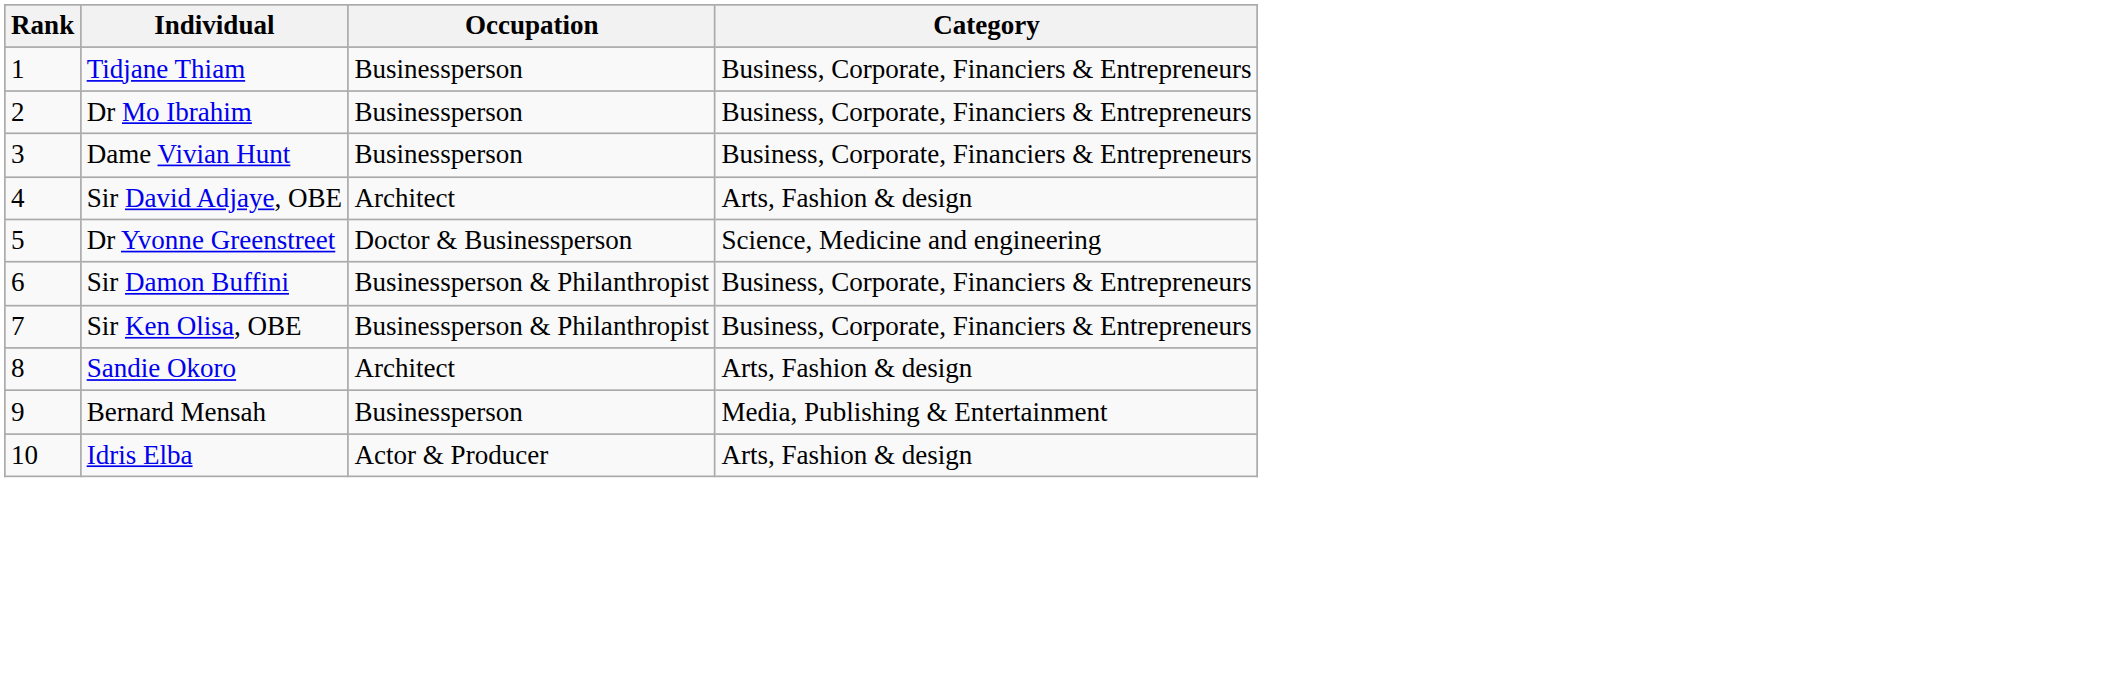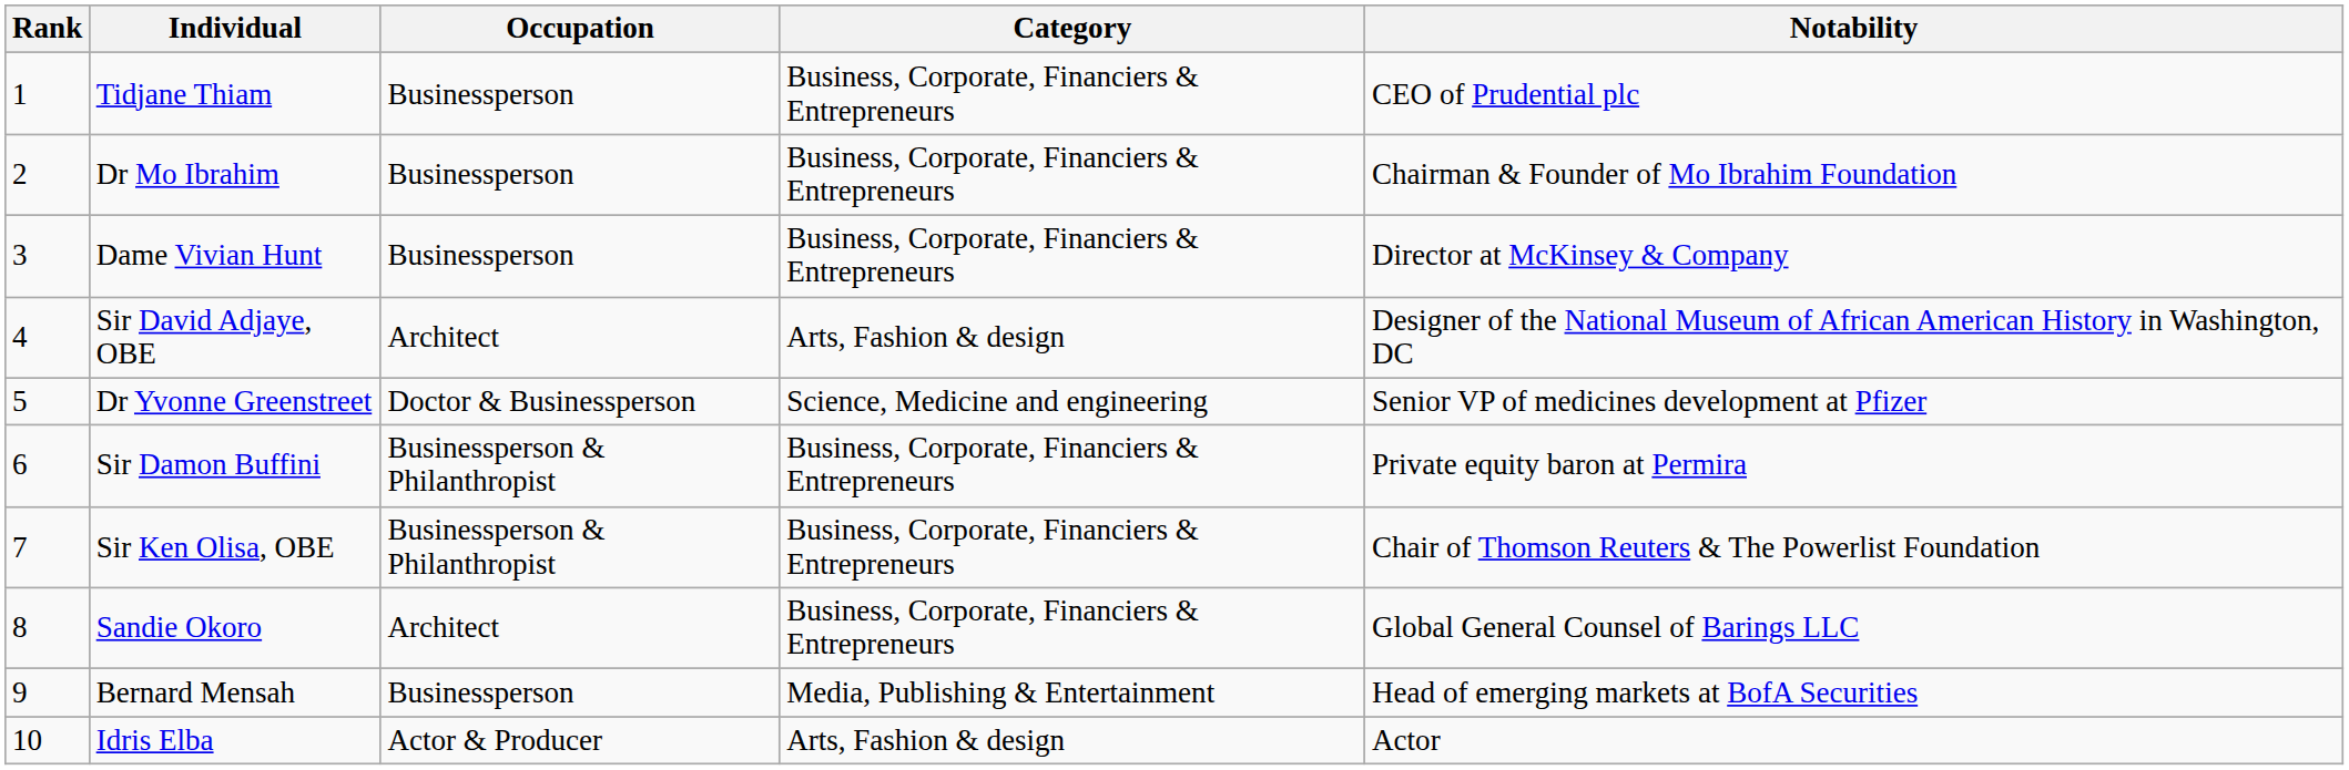+ column: Notability | CEO of Prudential plc | Chairman & Founder of Mo Ibrahim Foundation | Director at McKinsey & Company | Designer of the National Museum of African American History in Washington, DC | Senior VP of medicines development at Pfizer | Private equity baron at Permira | Chair of Thomson Reuters & The Powerlist Foundation | Global General Counsel of Barings LLC | Head of emerging markets at BofA Securities | Actor
Sandie Okoro | Category: Arts, Fashion & design -> Business, Corporate, Financiers & Entrepreneurs
